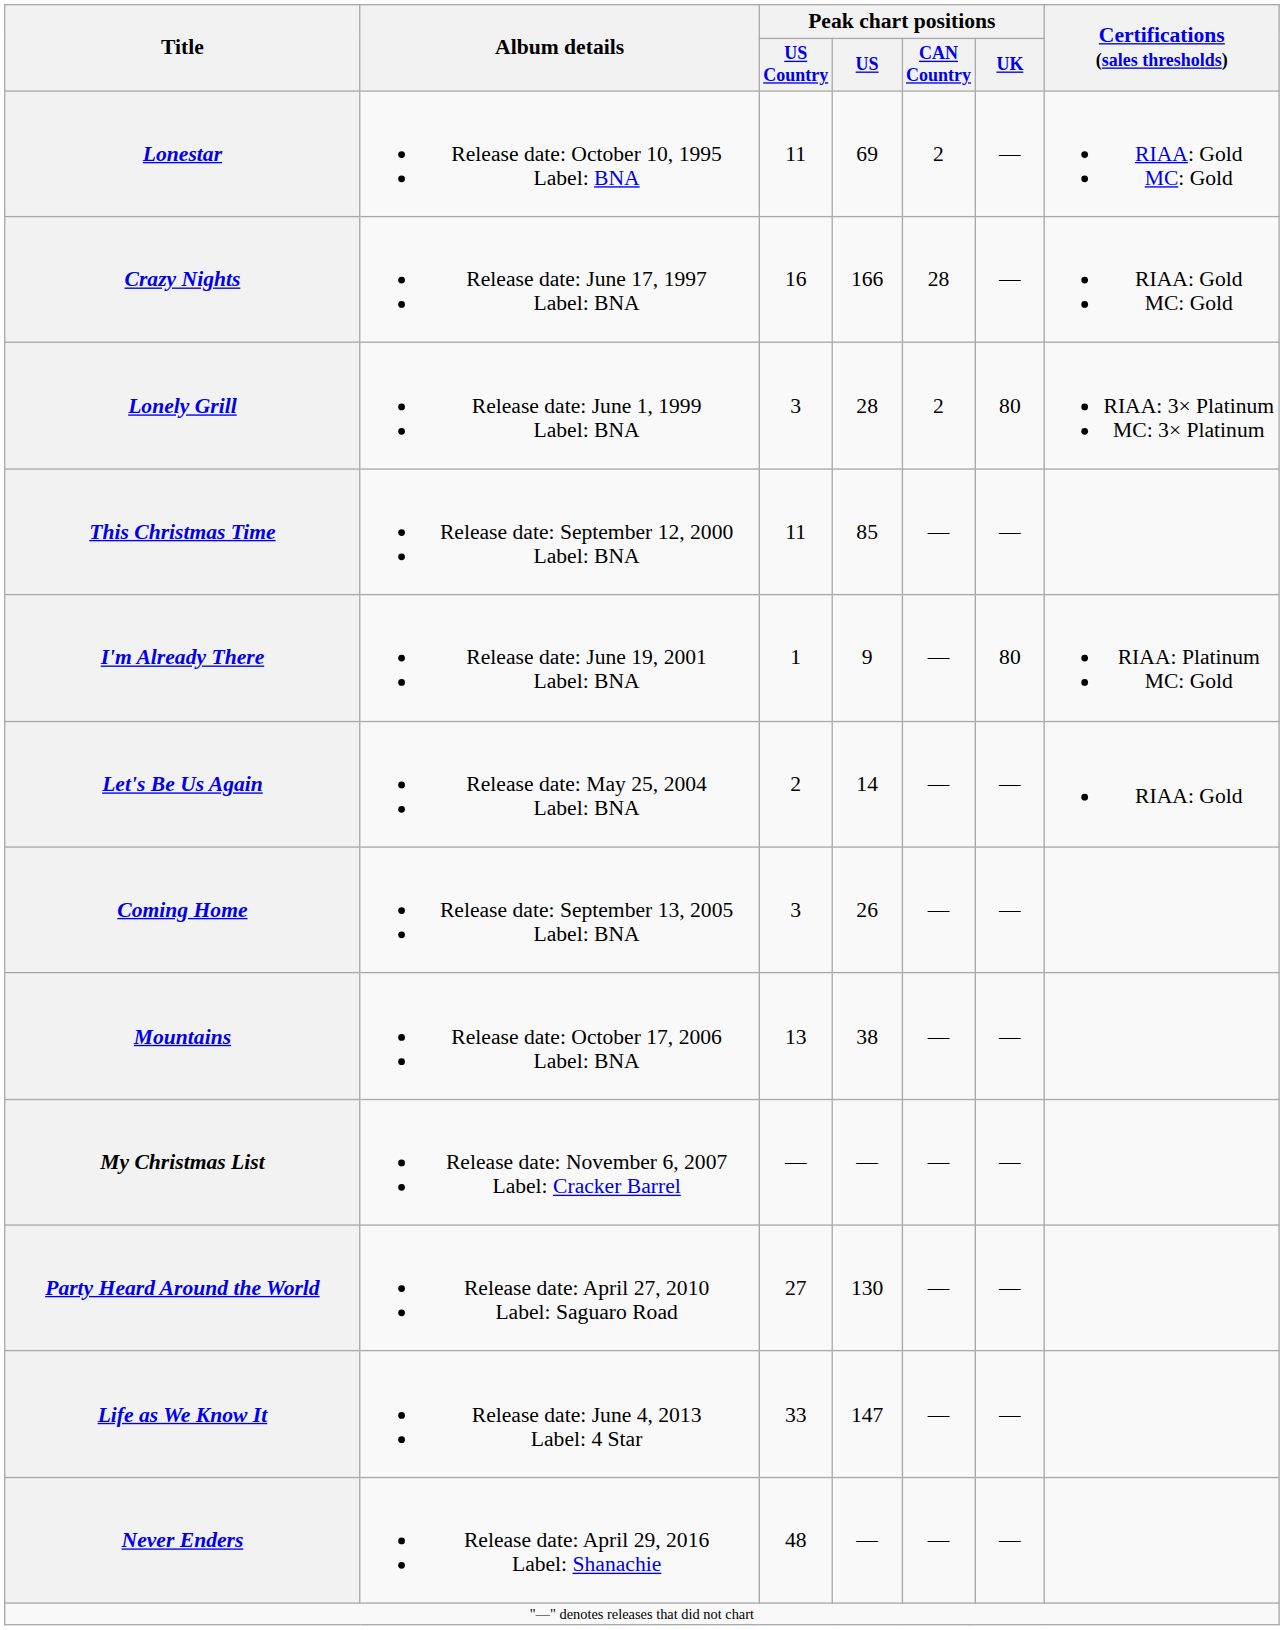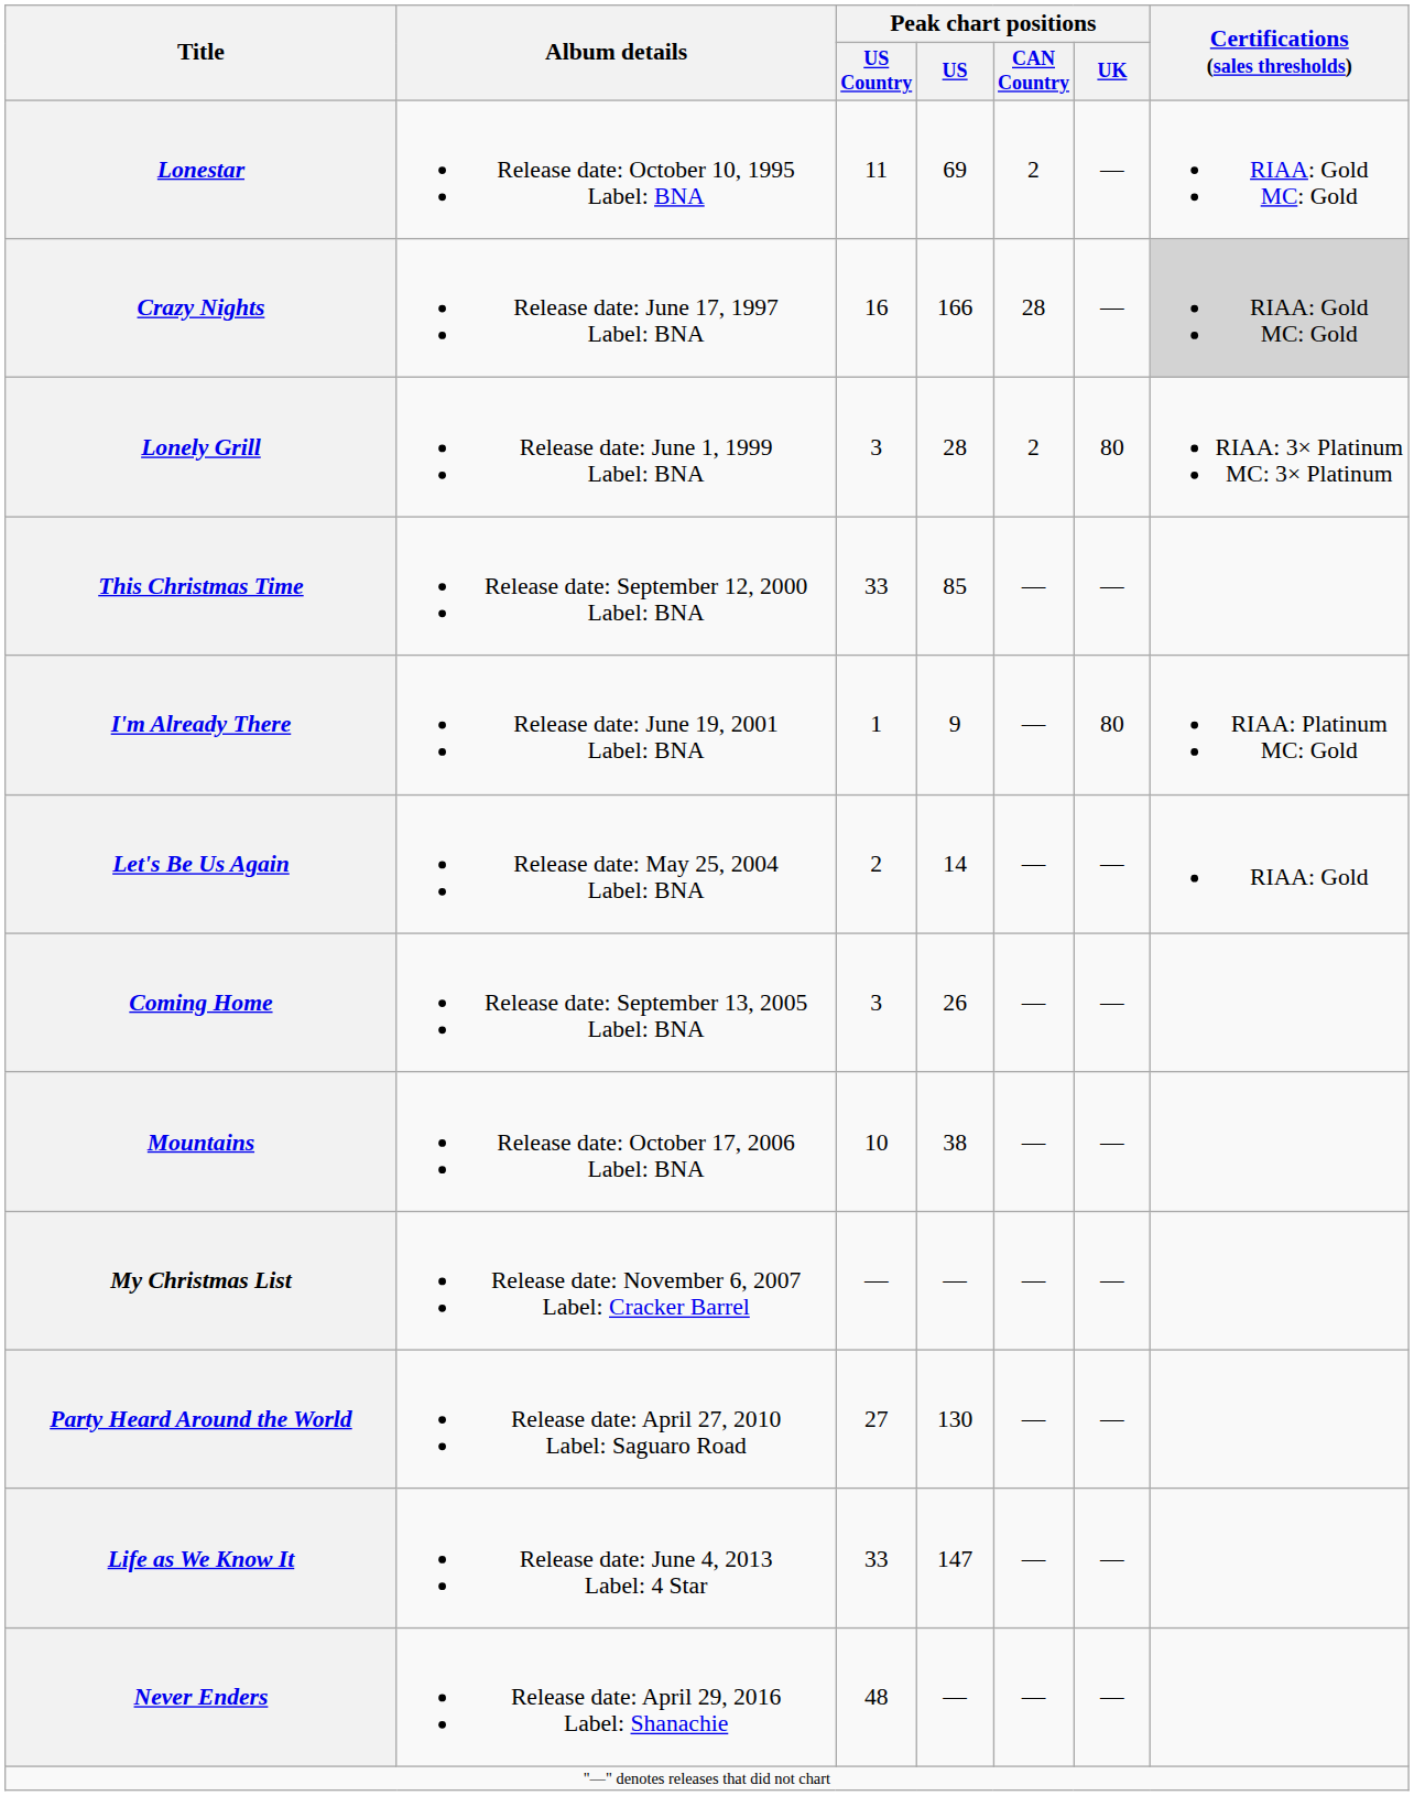Crazy Nights | Certifications (sales thresholds): no background -> lightgrey background
This Christmas Time | Peak chart positions / US Country: 11 -> 33
Mountains | Peak chart positions / US Country: 13 -> 10
